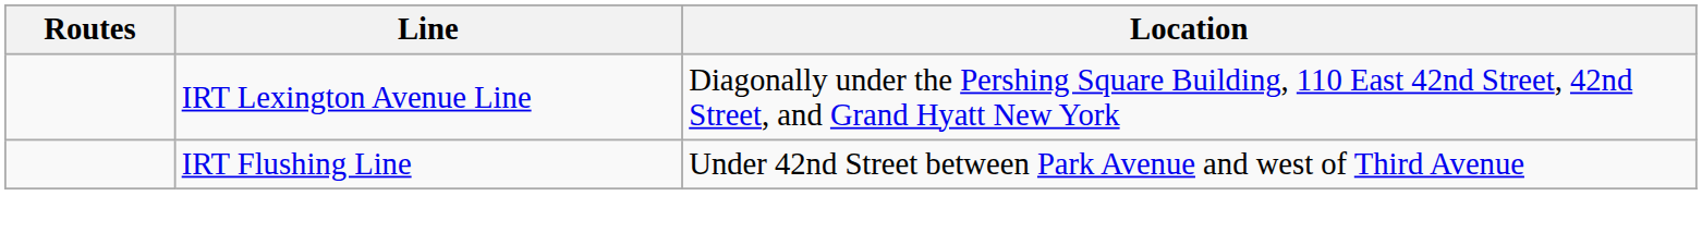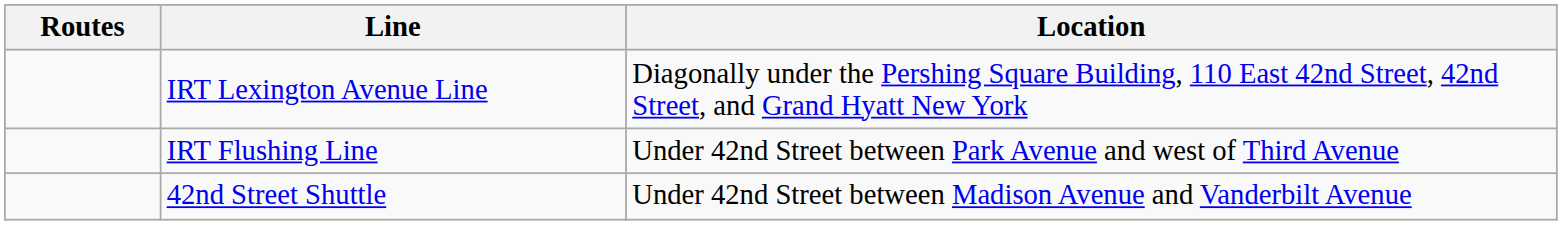+ row: 42nd Street Shuttle | Under 42nd Street between Madison Avenue and Vanderbilt Avenue
